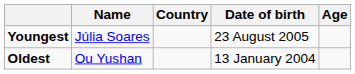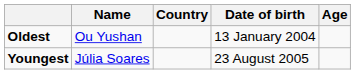rows swapped: Youngest <-> Oldest
